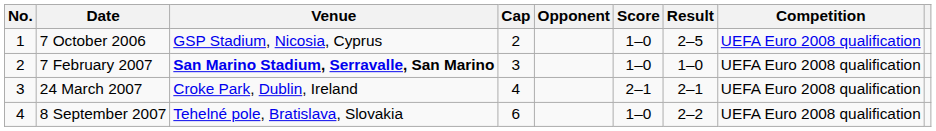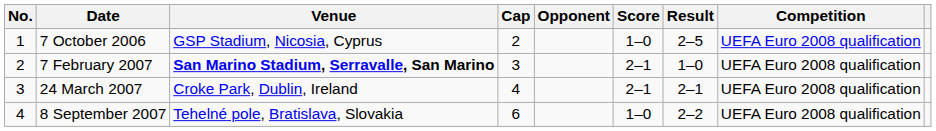7 February 2007 | Score: 1–0 -> 2–1
